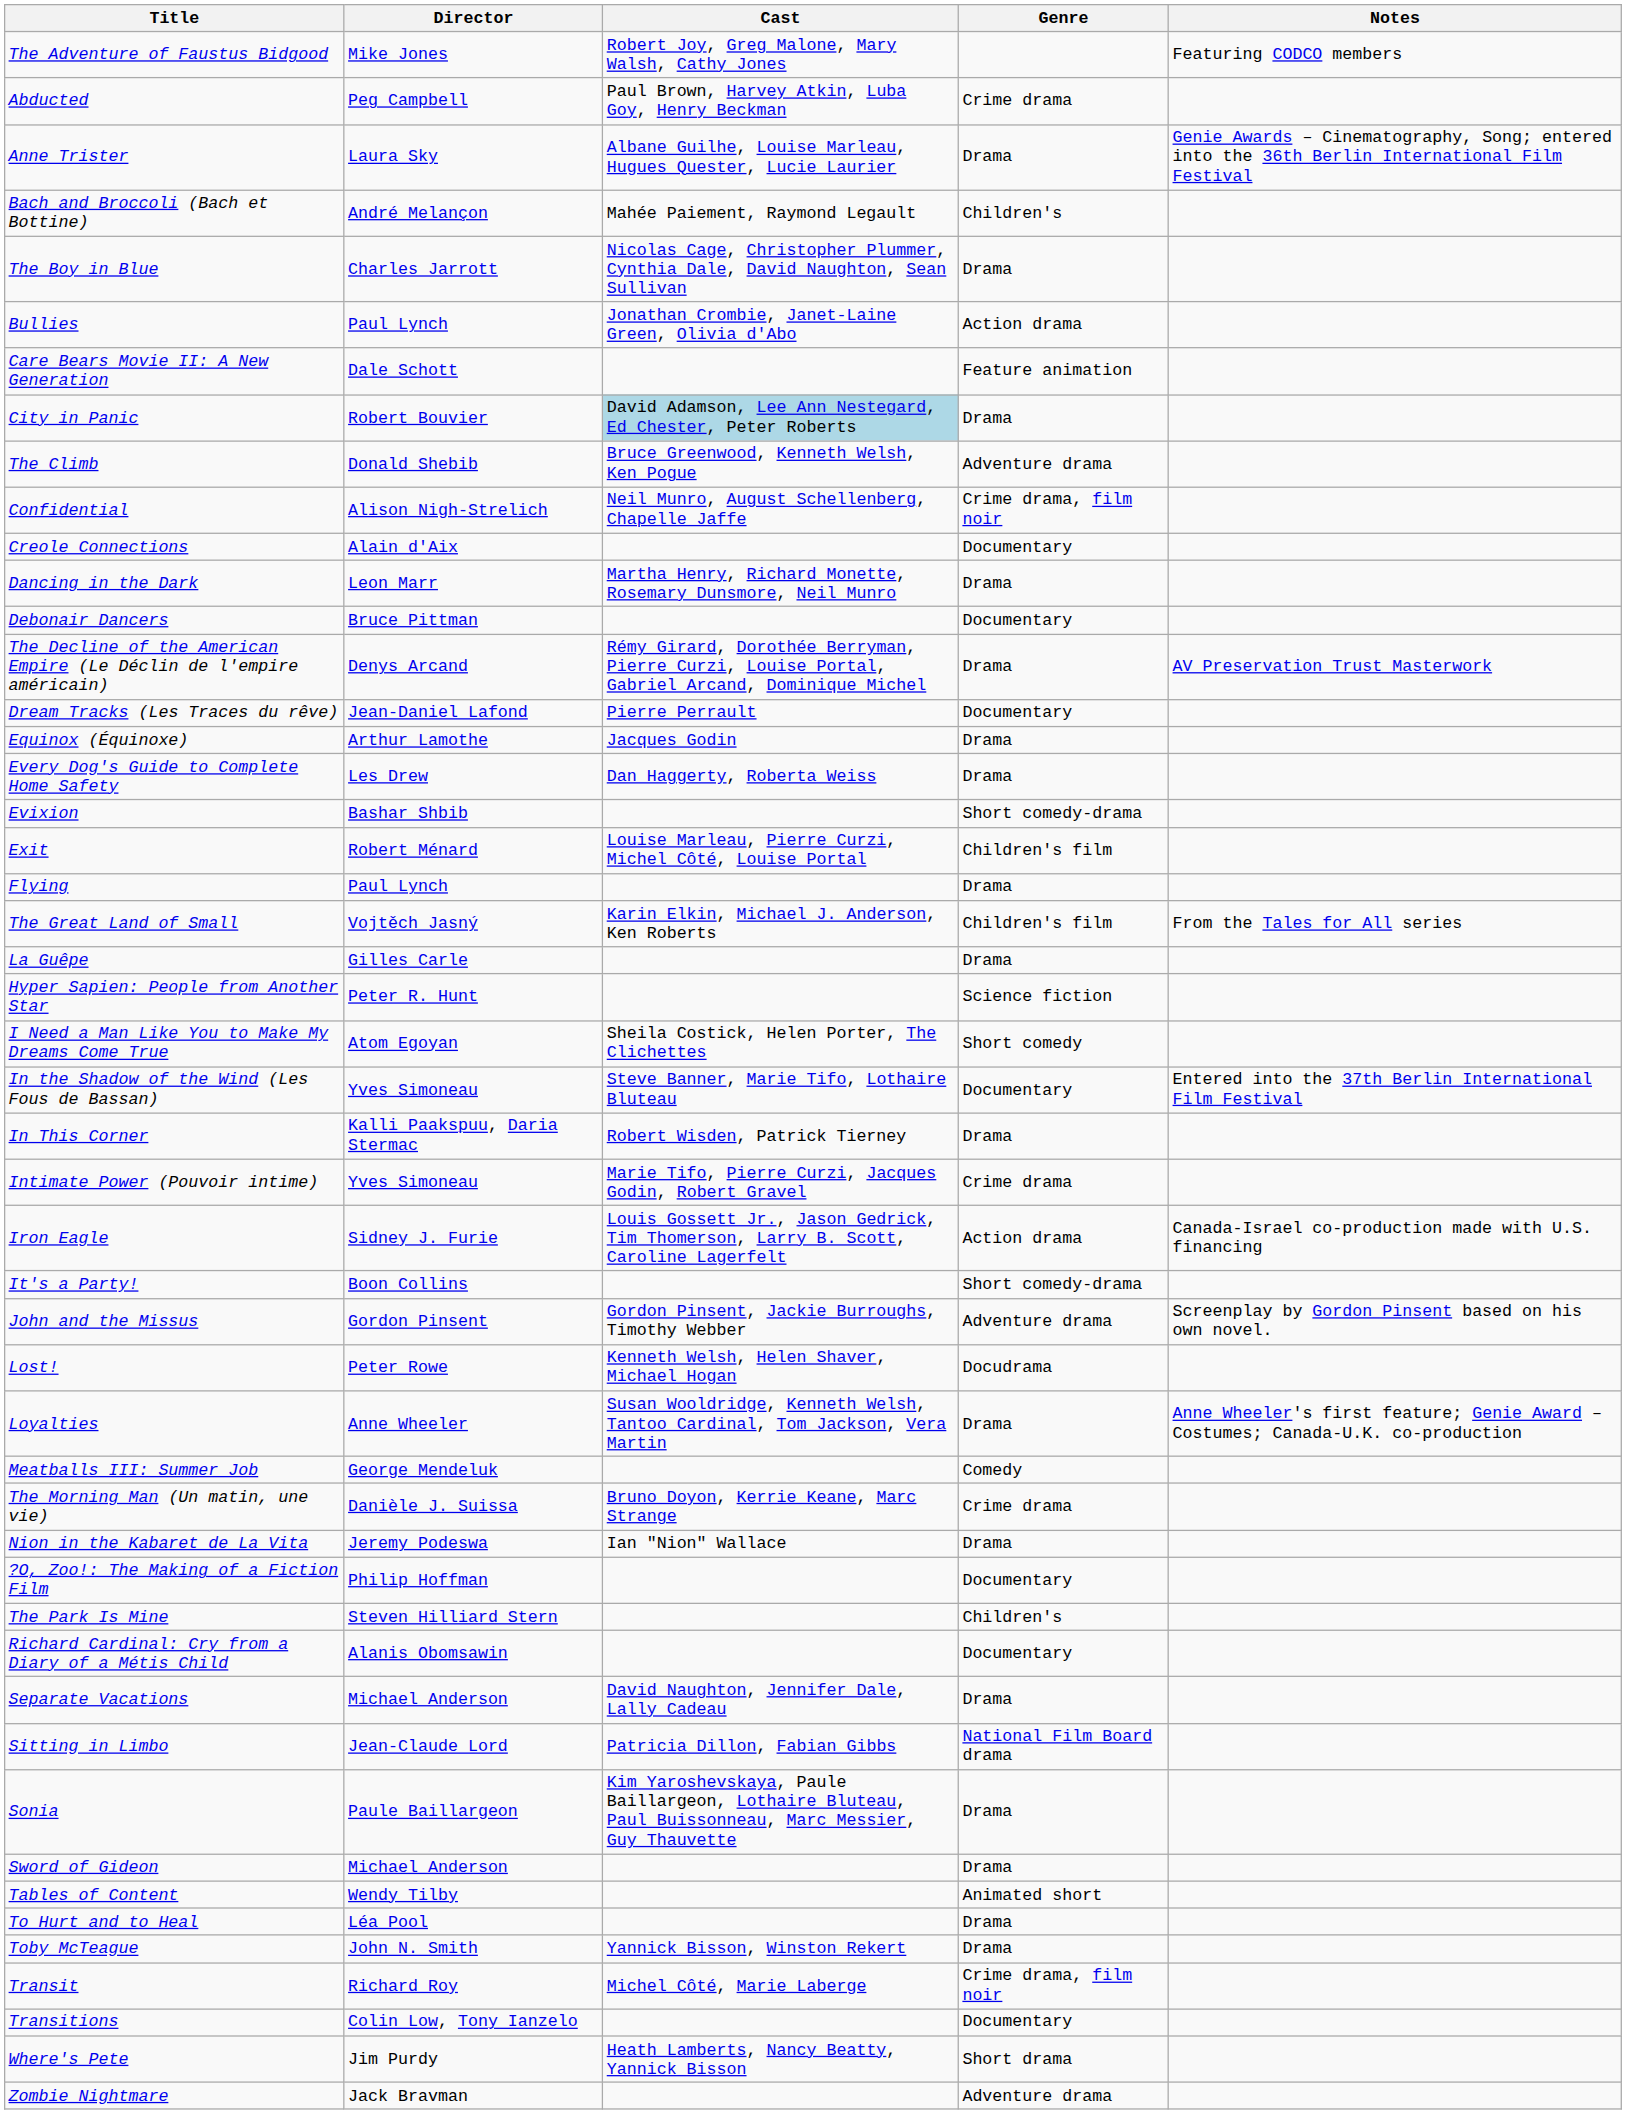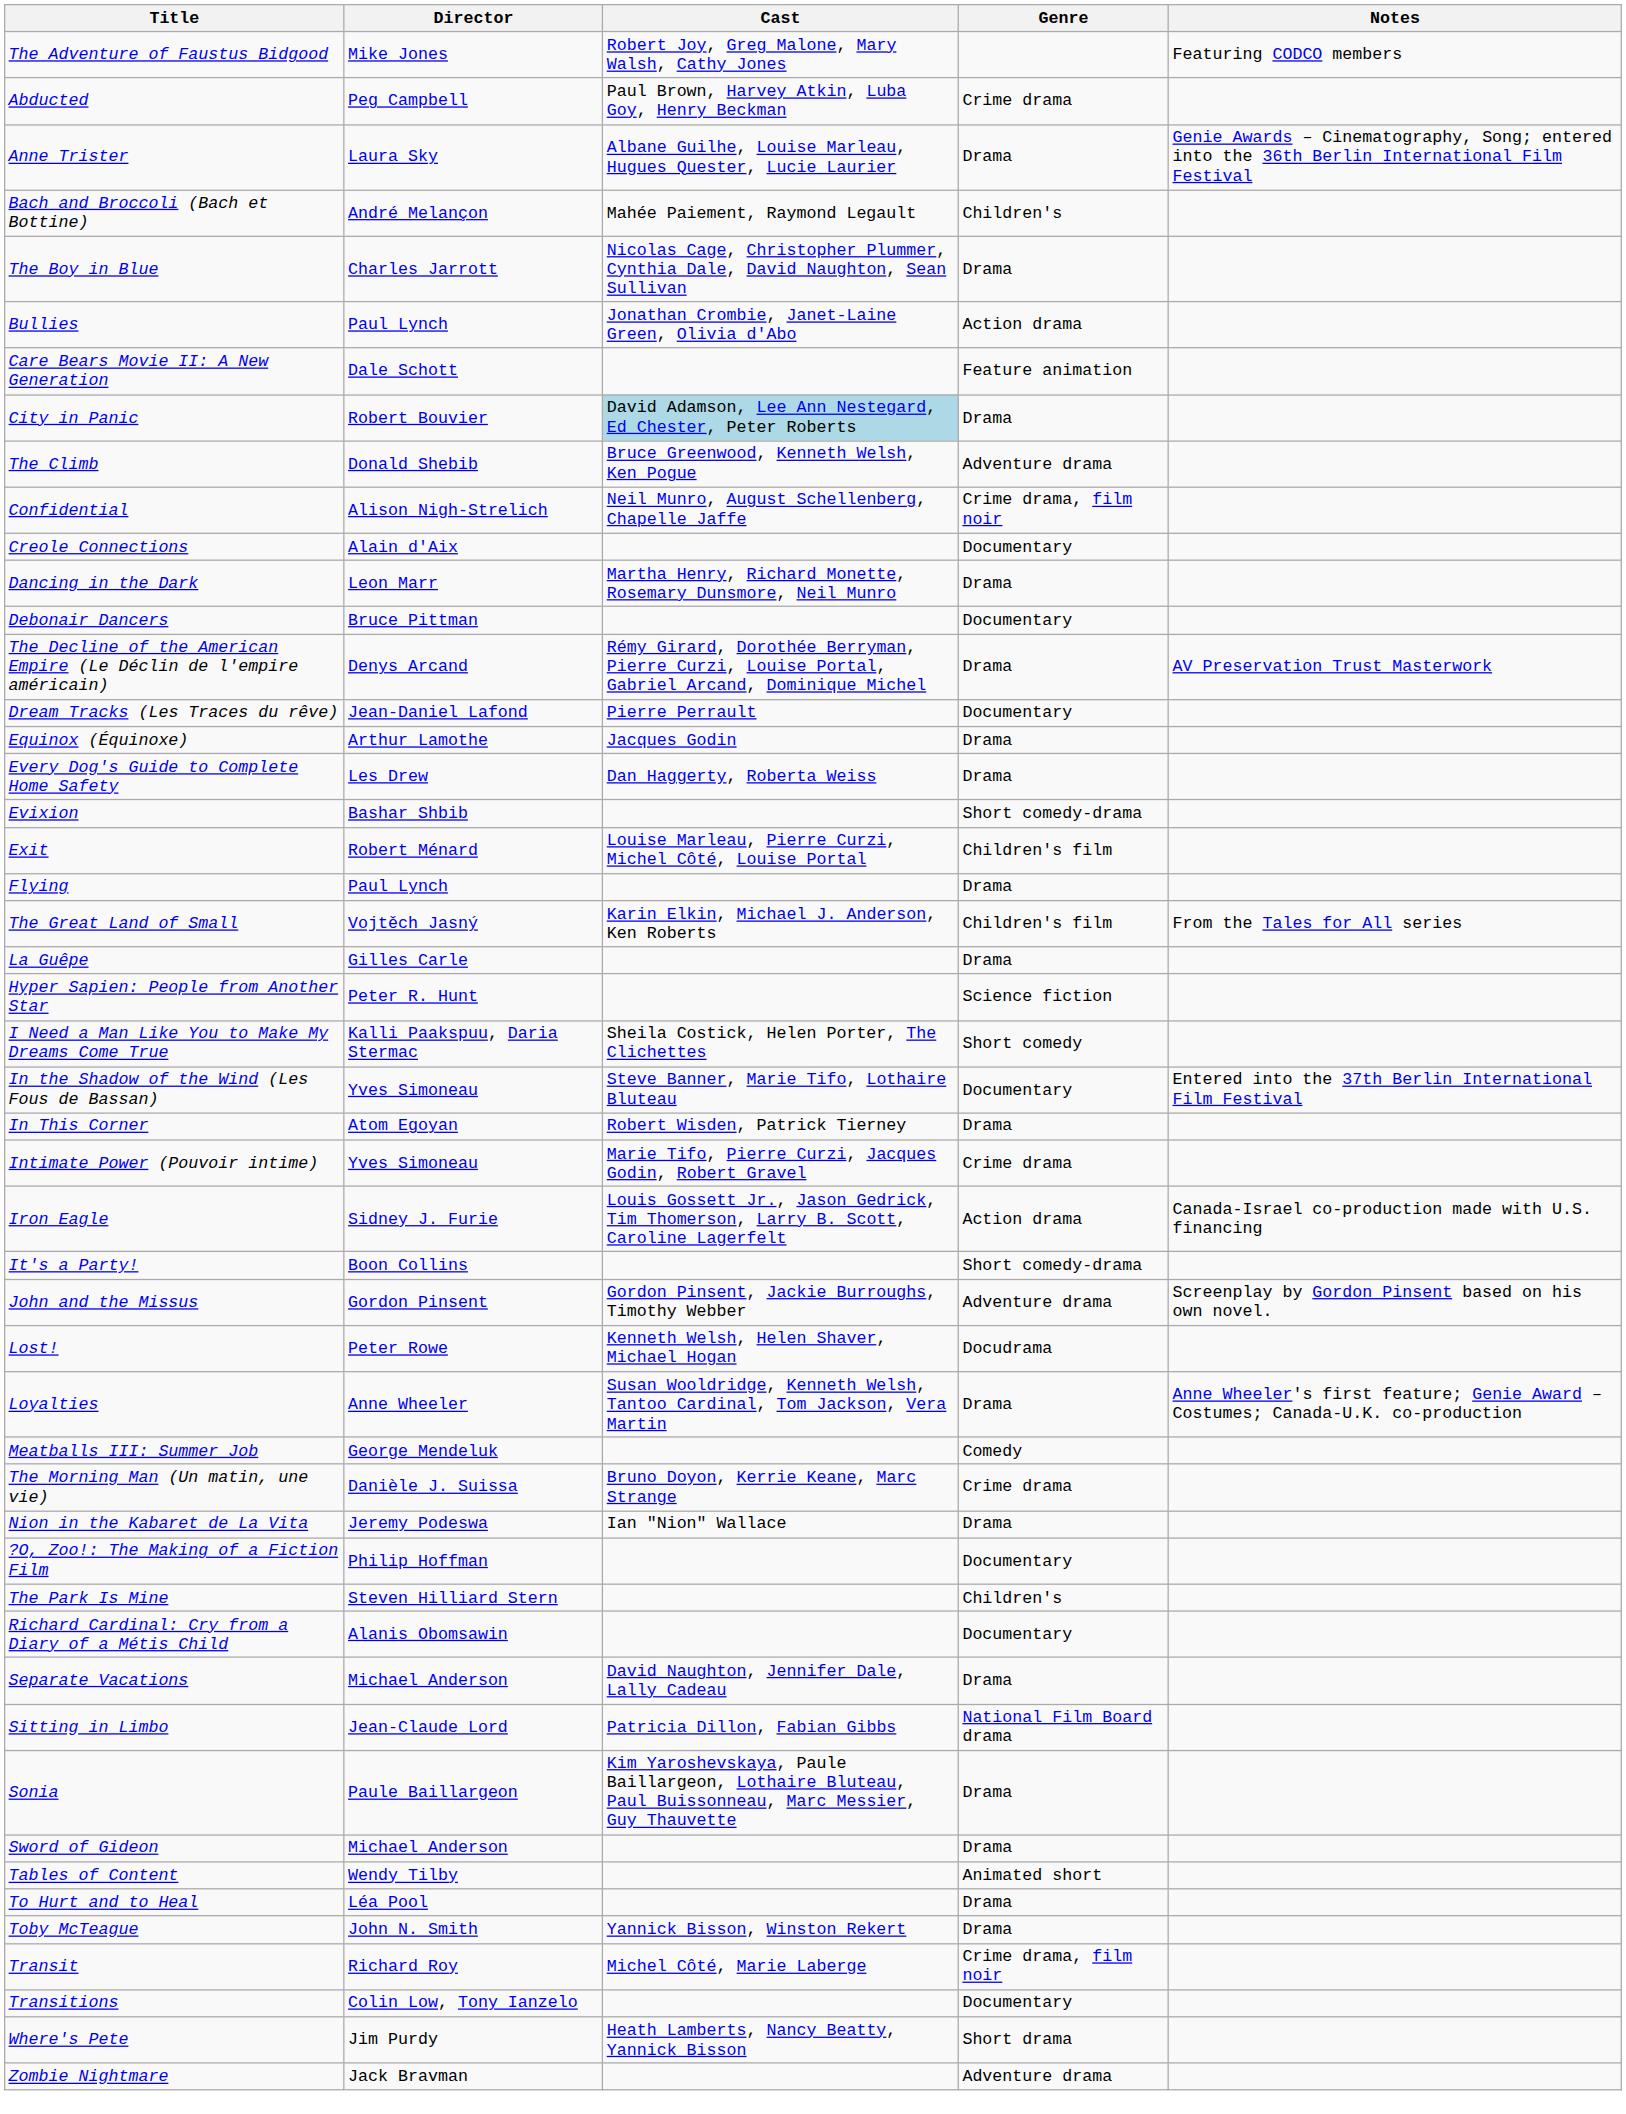I Need a Man Like You to Make My Dreams Come True | Director: Atom Egoyan -> Kalli Paakspuu, Daria Stermac
In This Corner | Director: Kalli Paakspuu, Daria Stermac -> Atom Egoyan
